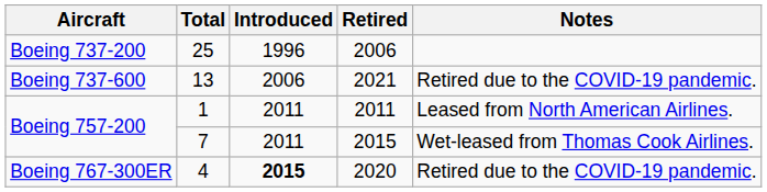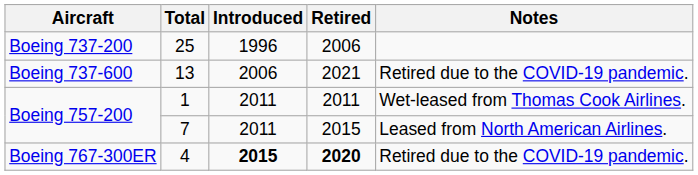1 | Notes: Leased from North American Airlines. -> Wet-leased from Thomas Cook Airlines.
7 | Notes: Wet-leased from Thomas Cook Airlines. -> Leased from North American Airlines.
4 | Retired: normal -> bold
